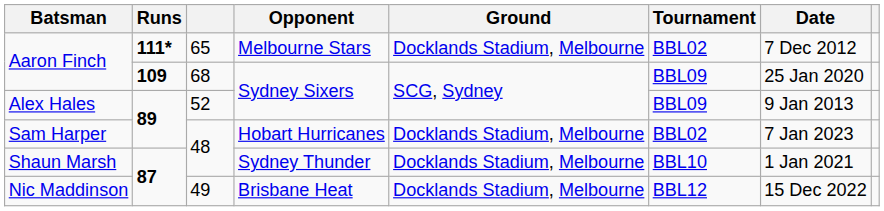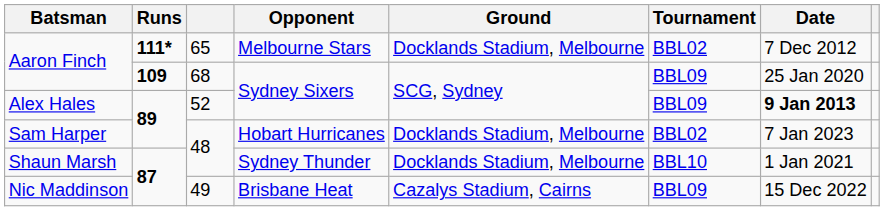Alex Hales | Date: normal -> bold
Nic Maddinson | Ground: Docklands Stadium, Melbourne -> Cazalys Stadium, Cairns
Nic Maddinson | Tournament: BBL12 -> BBL09
